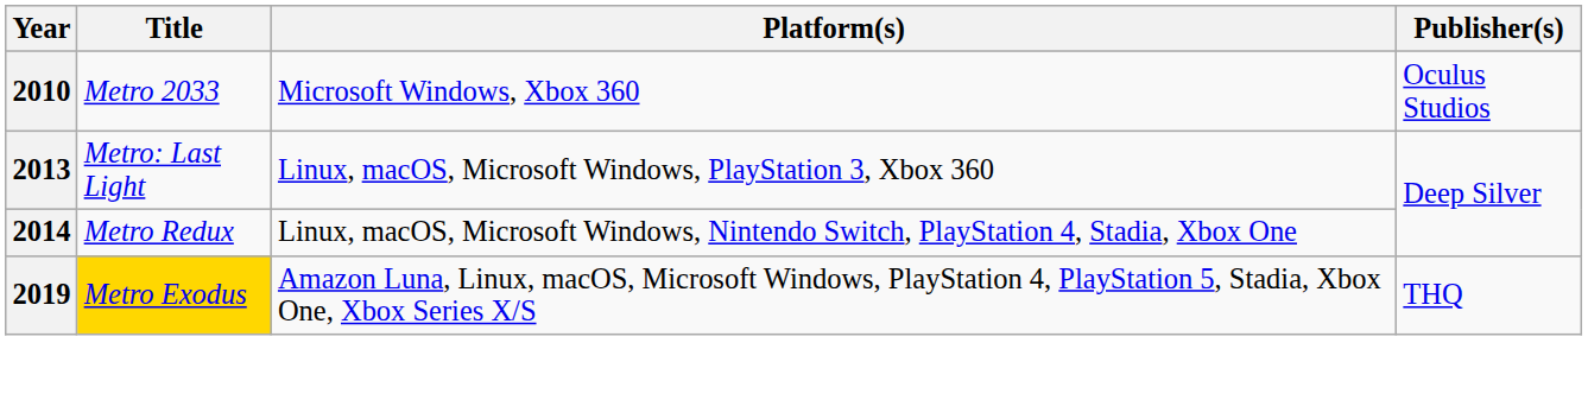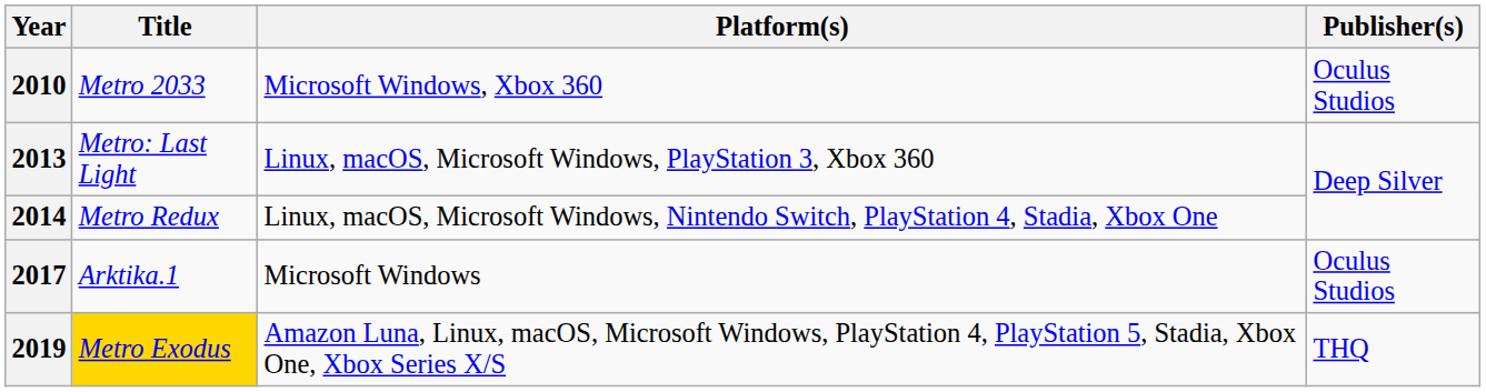+ row: 2017 | Arktika.1 | Microsoft Windows | Oculus Studios
